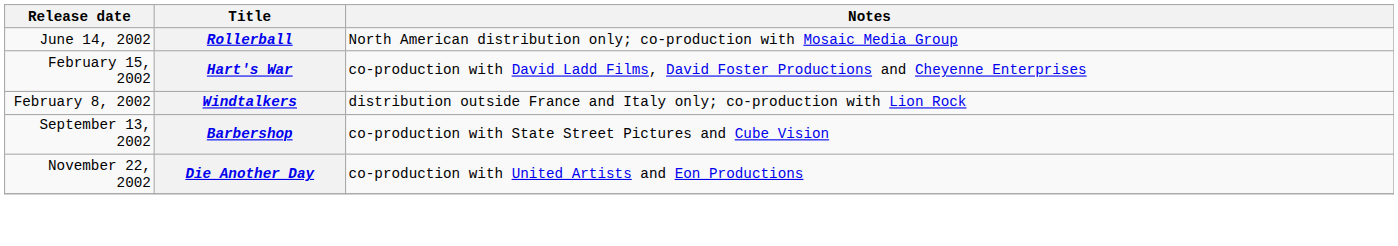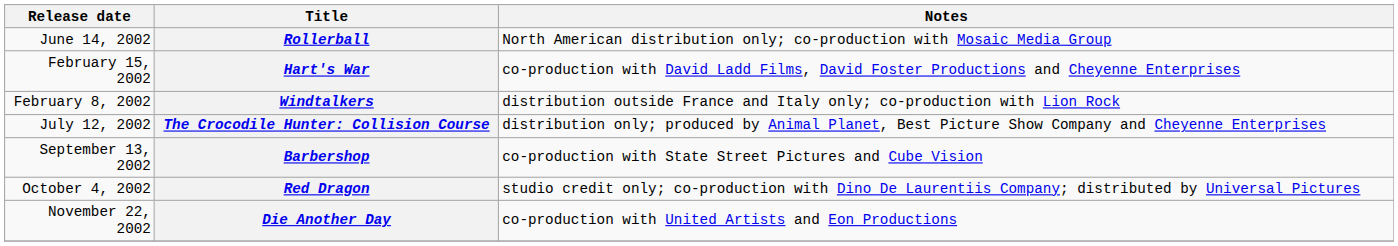+ row: July 12, 2002 | The Crocodile Hunter: Collision Course | distribution only; produced by Animal Planet, Best Picture Show Company and Cheyenne Enterprises
+ row: October 4, 2002 | Red Dragon | studio credit only; co-production with Dino De Laurentiis Company; distributed by Universal Pictures
